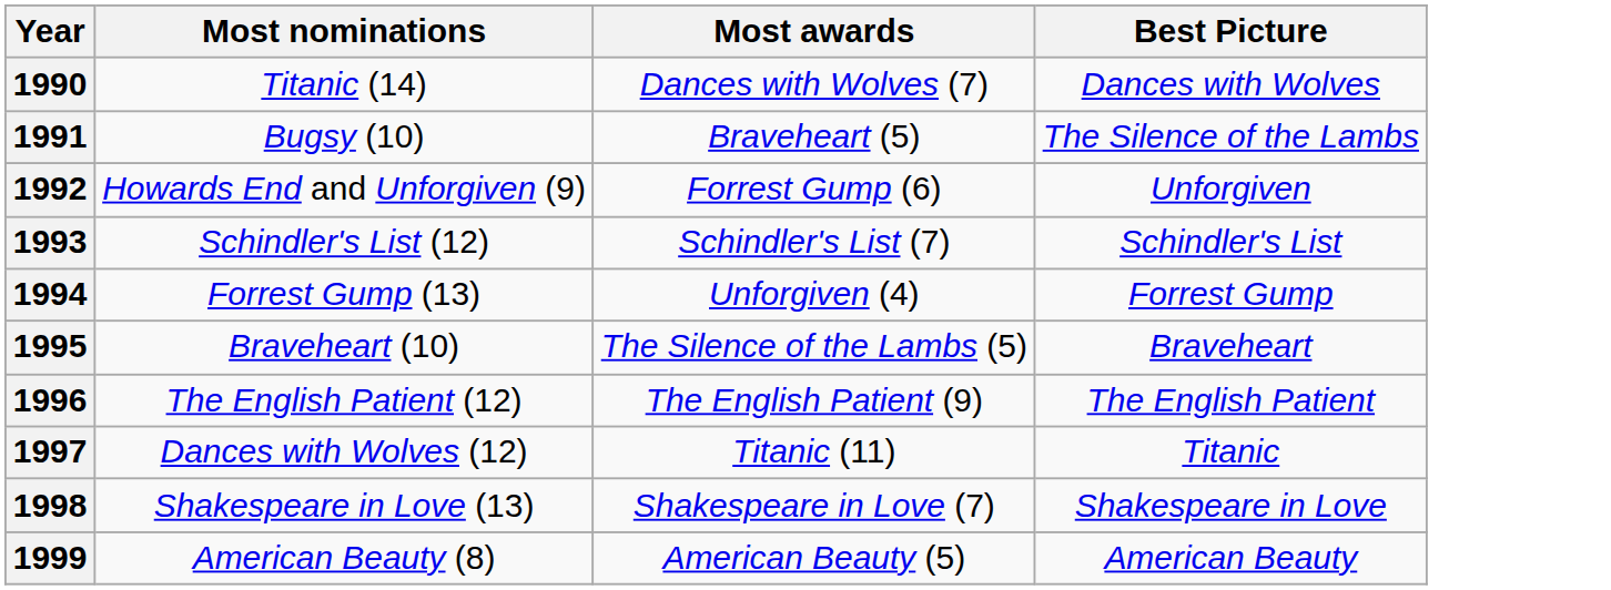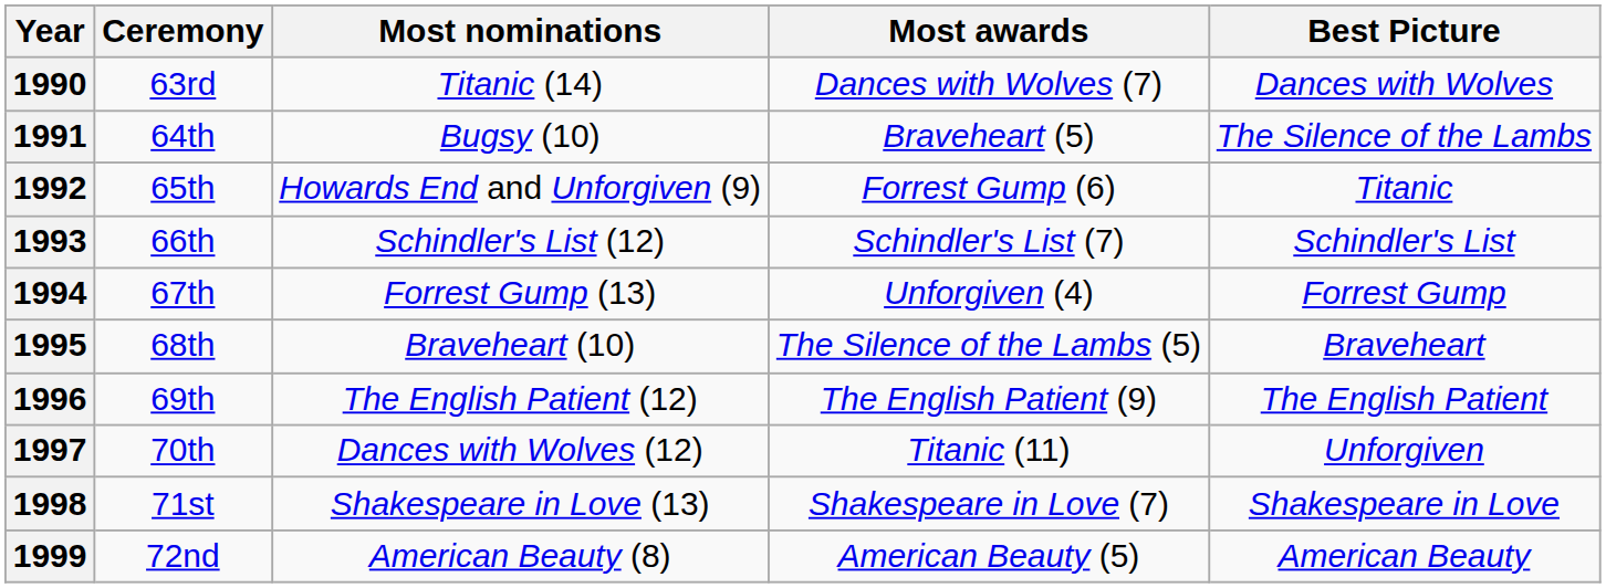+ column: Ceremony | 63rd | 64th | 65th | 66th | 67th | 68th | 69th | 70th | 71st | 72nd
1992 | Best Picture: Unforgiven -> Titanic
1997 | Best Picture: Titanic -> Unforgiven
